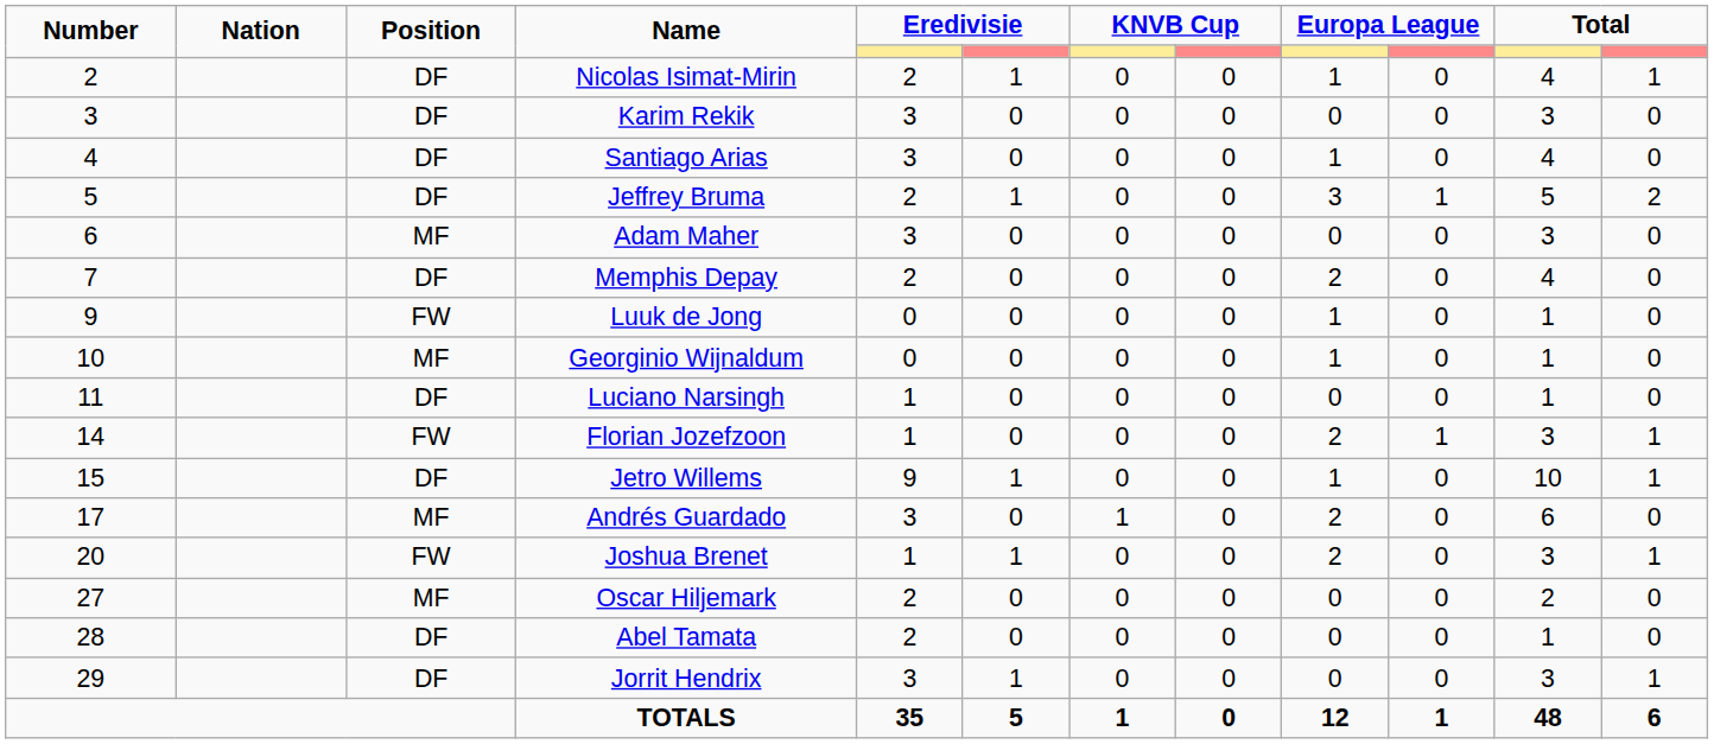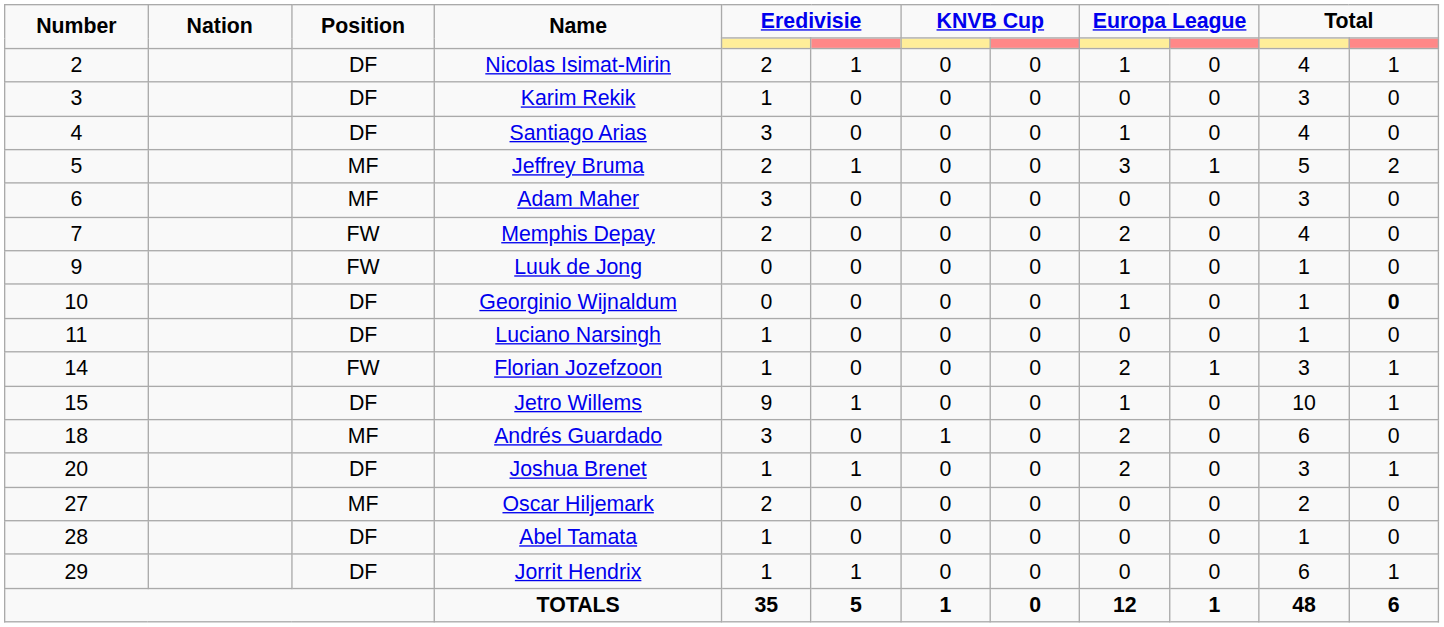Karim Rekik | column 5: 3 -> 1
Jeffrey Bruma | Position: DF -> MF
Memphis Depay | Position: DF -> FW
Georginio Wijnaldum | Position: MF -> DF
Georginio Wijnaldum | column 12: normal -> bold
Andrés Guardado | Number: 17 -> 18
Joshua Brenet | Position: FW -> DF
Abel Tamata | column 5: 2 -> 1
Jorrit Hendrix | column 5: 3 -> 1
Jorrit Hendrix | column 11: 3 -> 6
